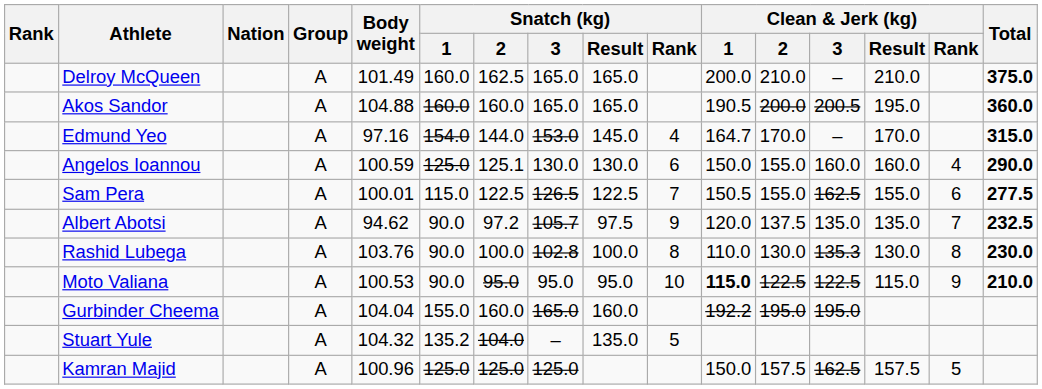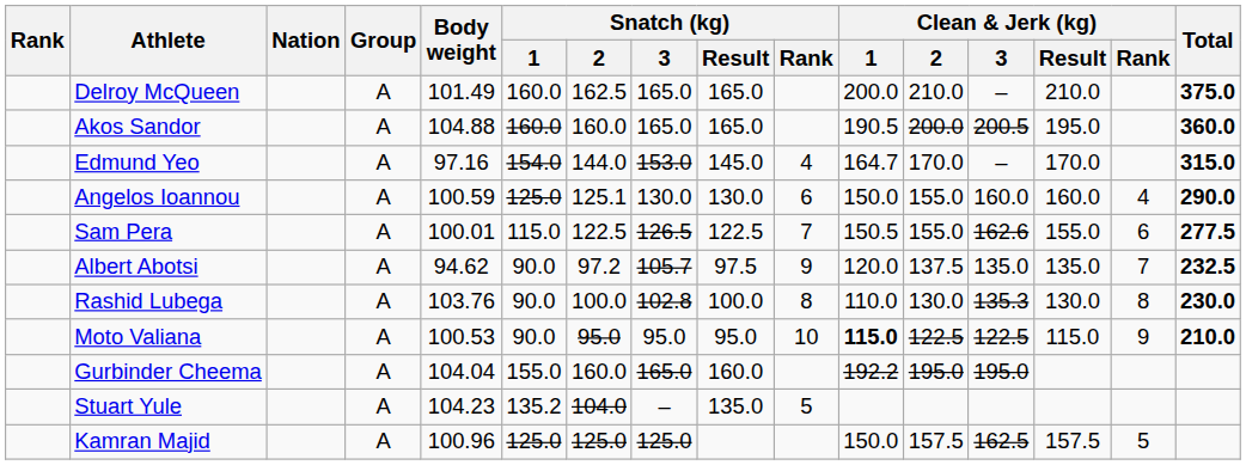Sam Pera | Clean & Jerk (kg) / 3: 162.5 -> 162.6
Stuart Yule | Body weight: 104.32 -> 104.23
